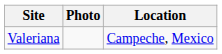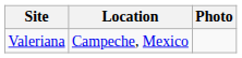columns swapped: Location <-> Photo
